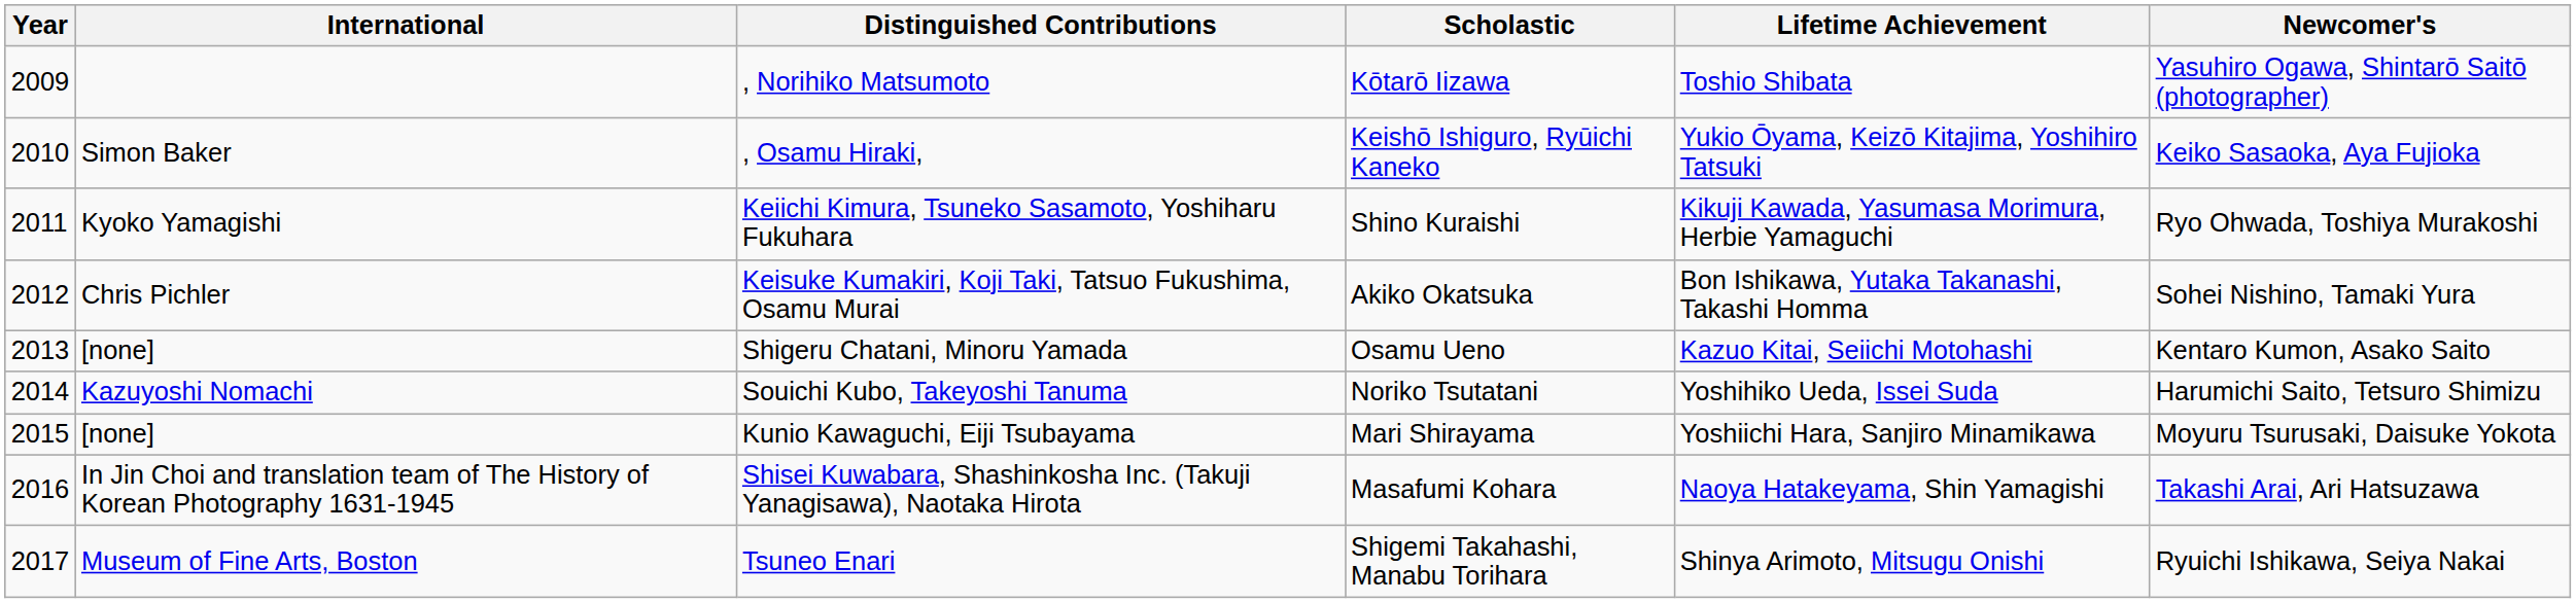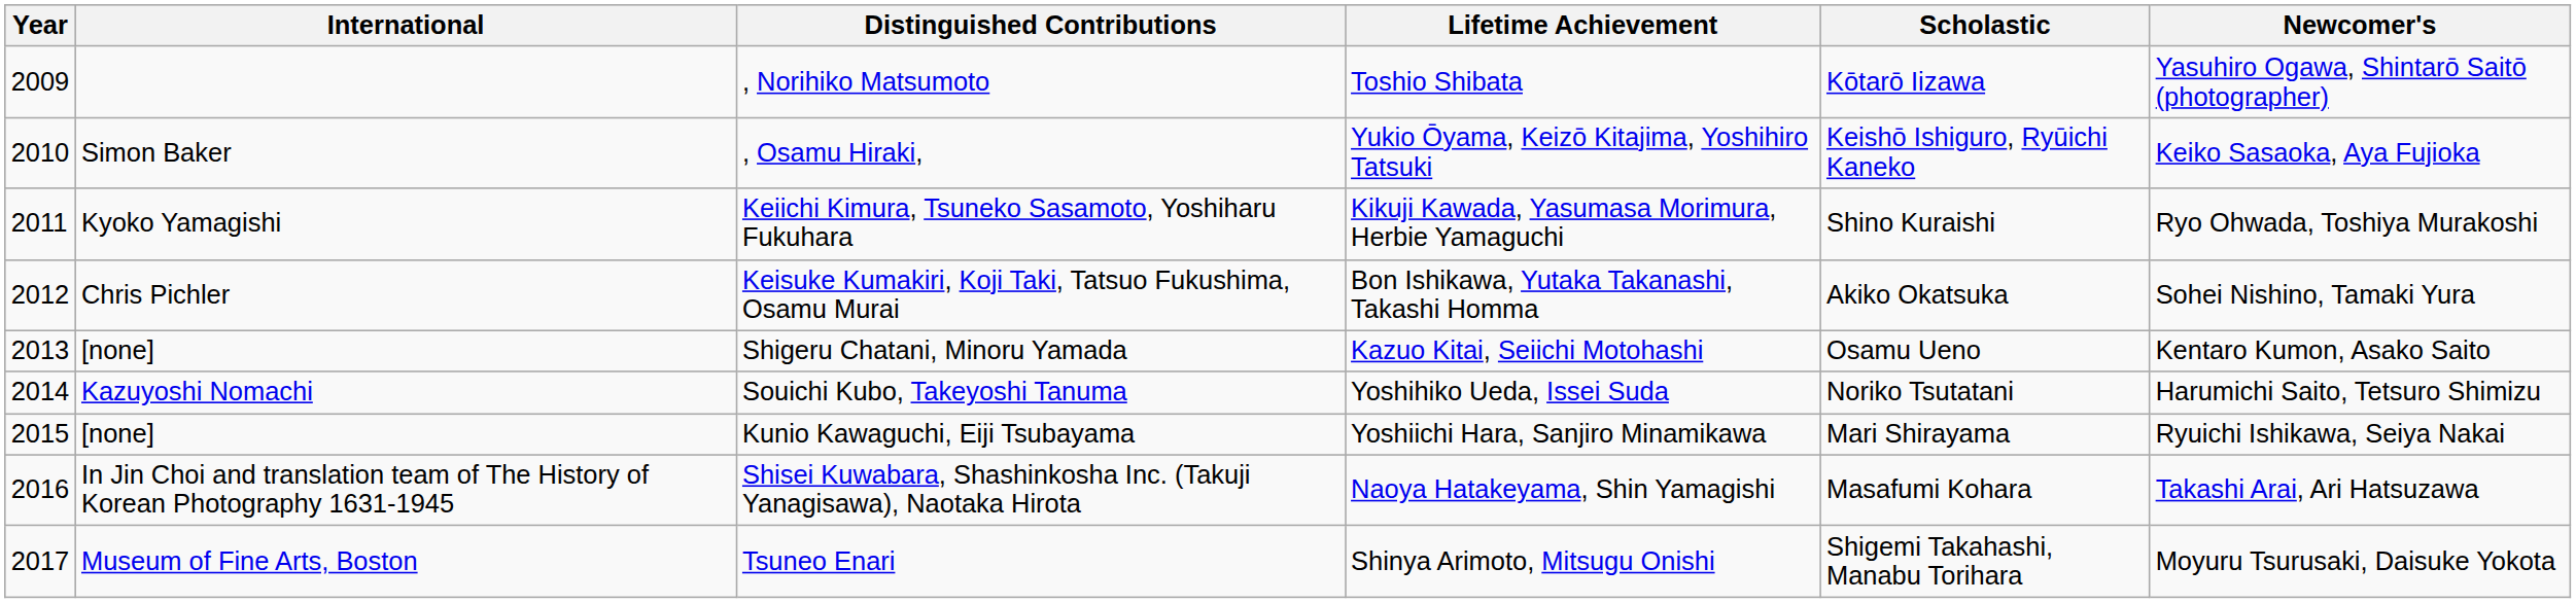columns swapped: Lifetime Achievement <-> Scholastic
Kunio Kawaguchi, Eiji Tsubayama | Newcomer's: Moyuru Tsurusaki, Daisuke Yokota -> Ryuichi Ishikawa, Seiya Nakai
Tsuneo Enari | Newcomer's: Ryuichi Ishikawa, Seiya Nakai -> Moyuru Tsurusaki, Daisuke Yokota
